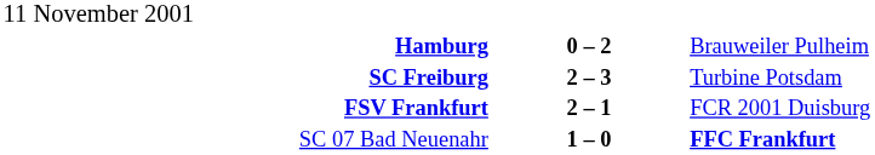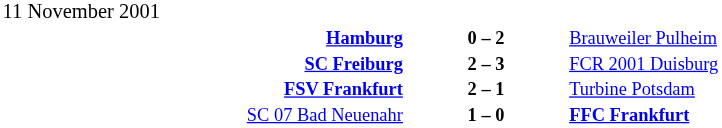SC Freiburg | column 3: Turbine Potsdam -> FCR 2001 Duisburg
FSV Frankfurt | column 3: FCR 2001 Duisburg -> Turbine Potsdam
